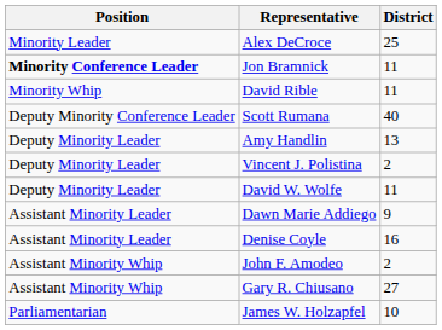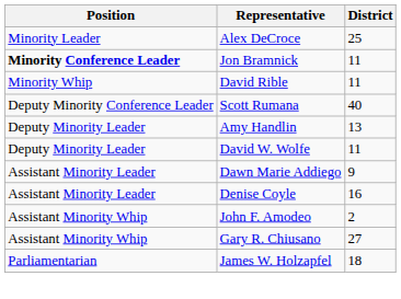- row: Deputy Minority Leader | Vincent J. Polistina | 2
James W. Holzapfel | District: 10 -> 18
